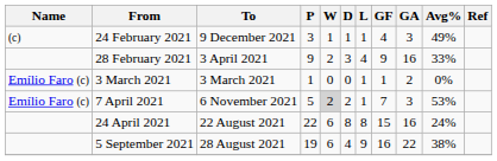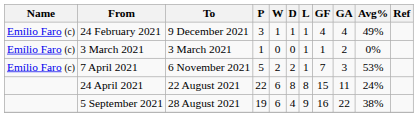24 February 2021 | Name: (c) -> Emílio Faro (c)
24 February 2021 | GA: 3 -> 4
- row: 28 February 2021 | 3 April 2021 | 9 | 2 | 3 | 4 | 9 | 16 | 33%
7 April 2021 | W: lightgrey background -> no background
24 April 2021 | GA: 16 -> 11
